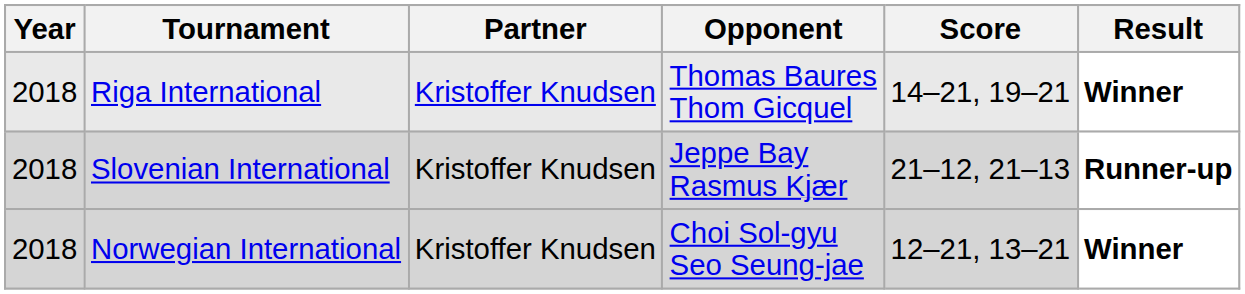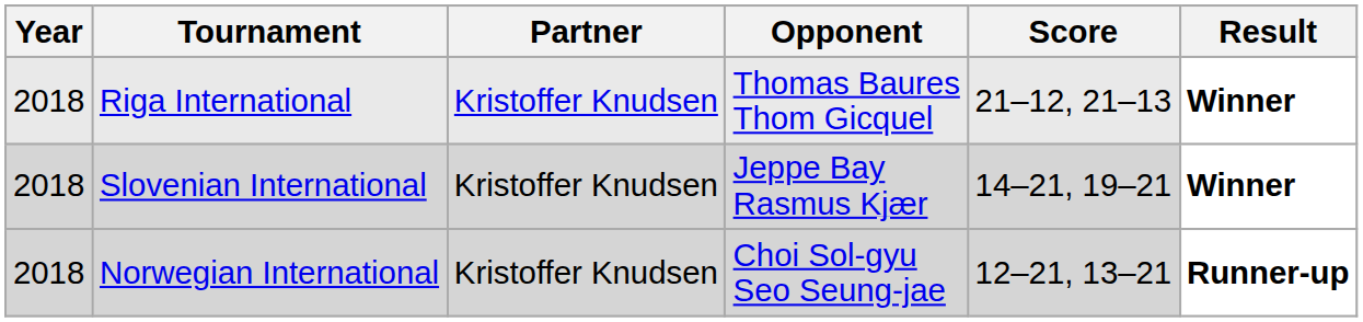Riga International | Score: 14–21, 19–21 -> 21–12, 21–13
Slovenian International | Score: 21–12, 21–13 -> 14–21, 19–21
Slovenian International | Result: Runner-up -> Winner
Norwegian International | Result: Winner -> Runner-up
